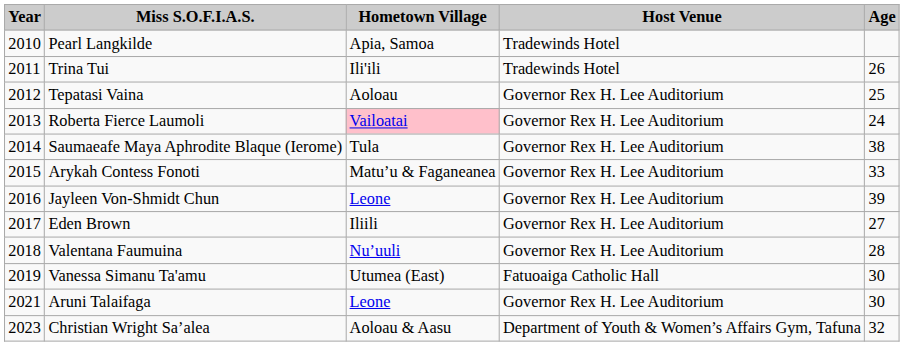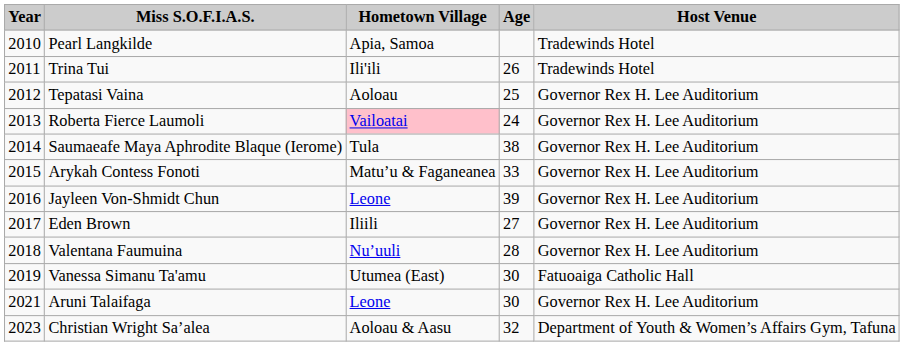columns swapped: Age <-> Host Venue
